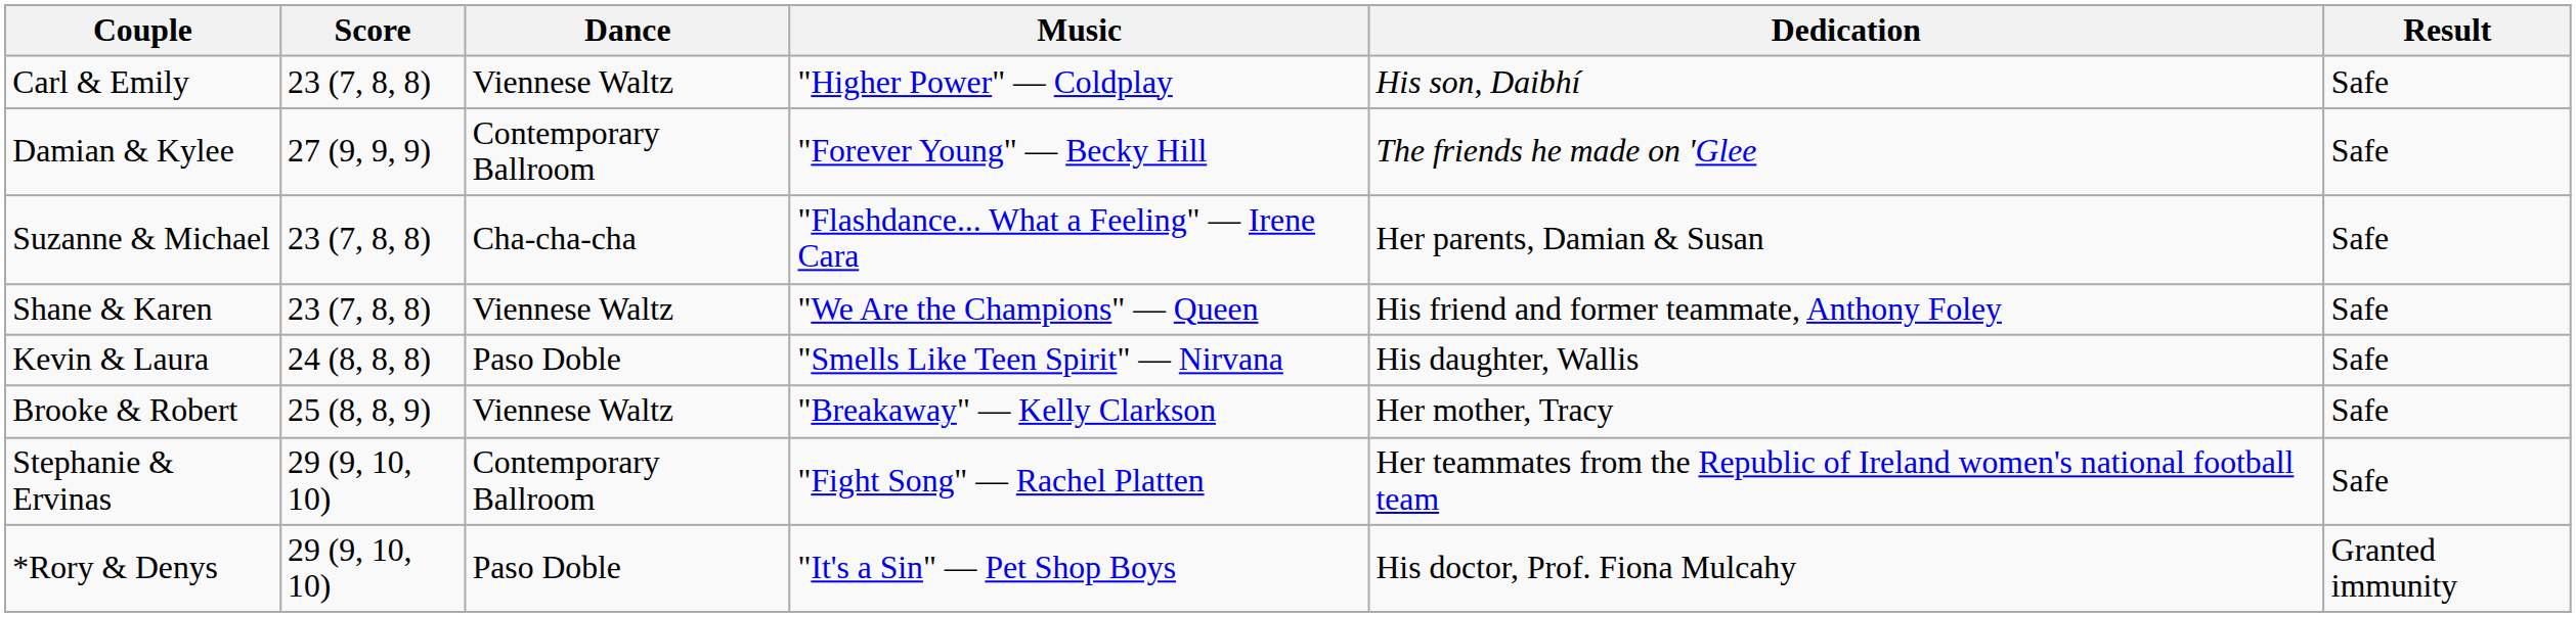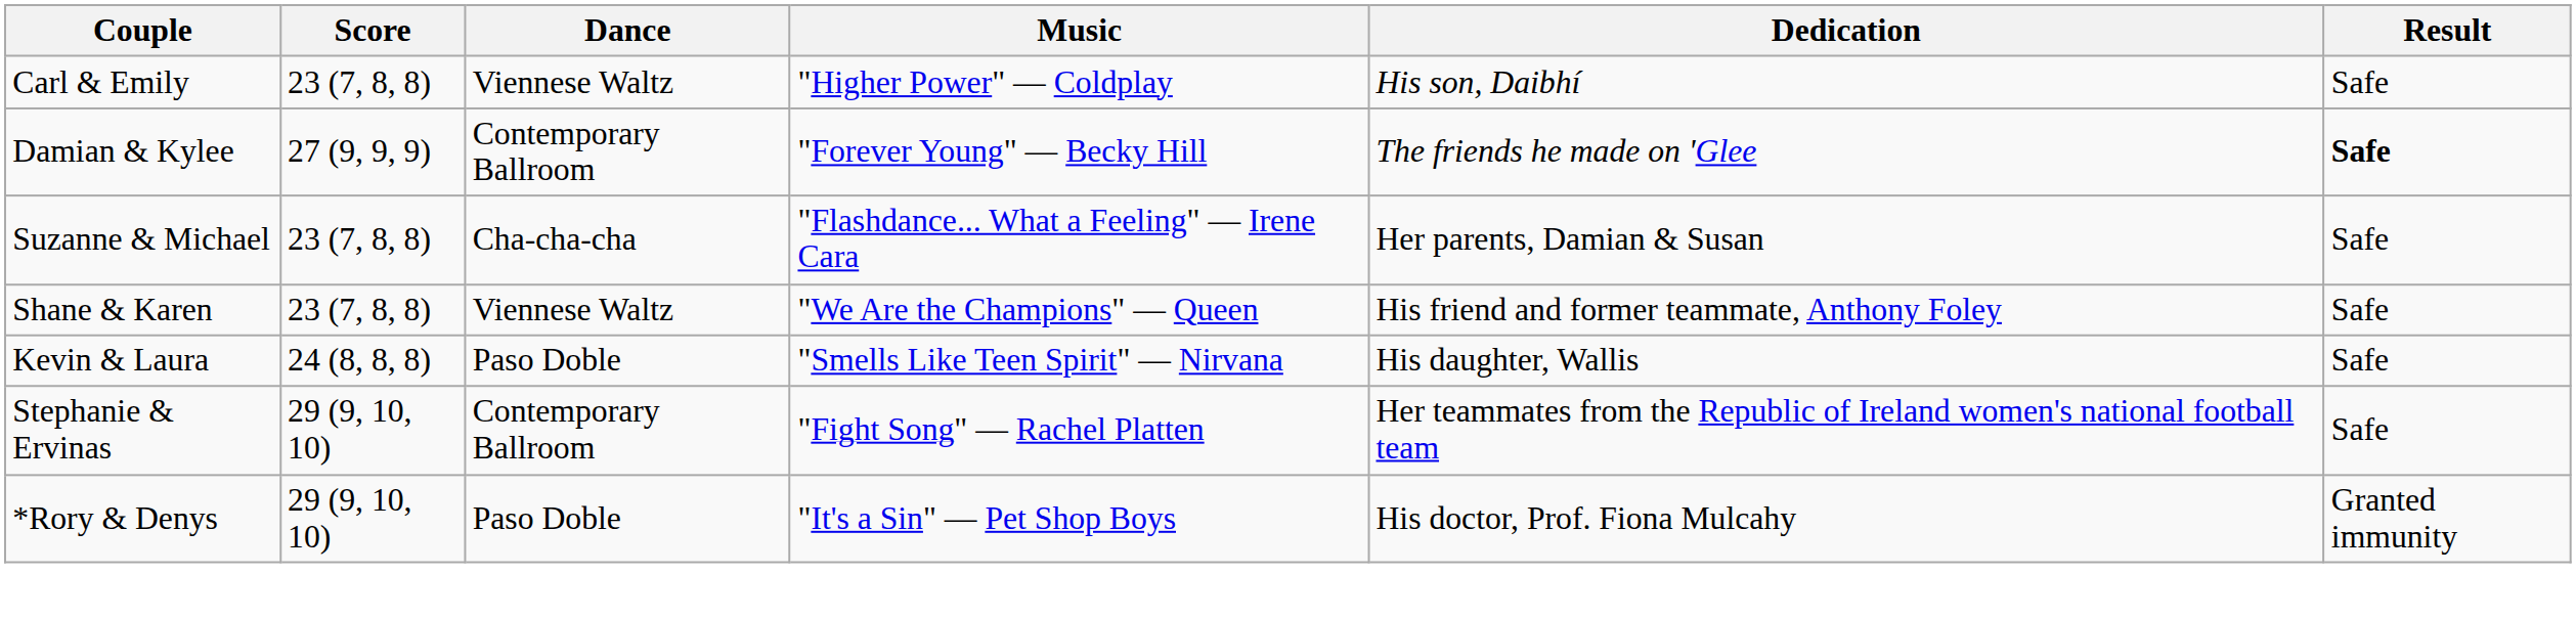Damian & Kylee | Result: normal -> bold
- row: Brooke & Robert | 25 (8, 8, 9) | Viennese Waltz | "Breakaway" — Kelly Clarkson | Her mother, Tracy | Safe
